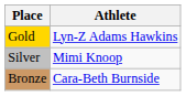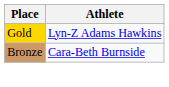- row: Silver | Mimi Knoop
